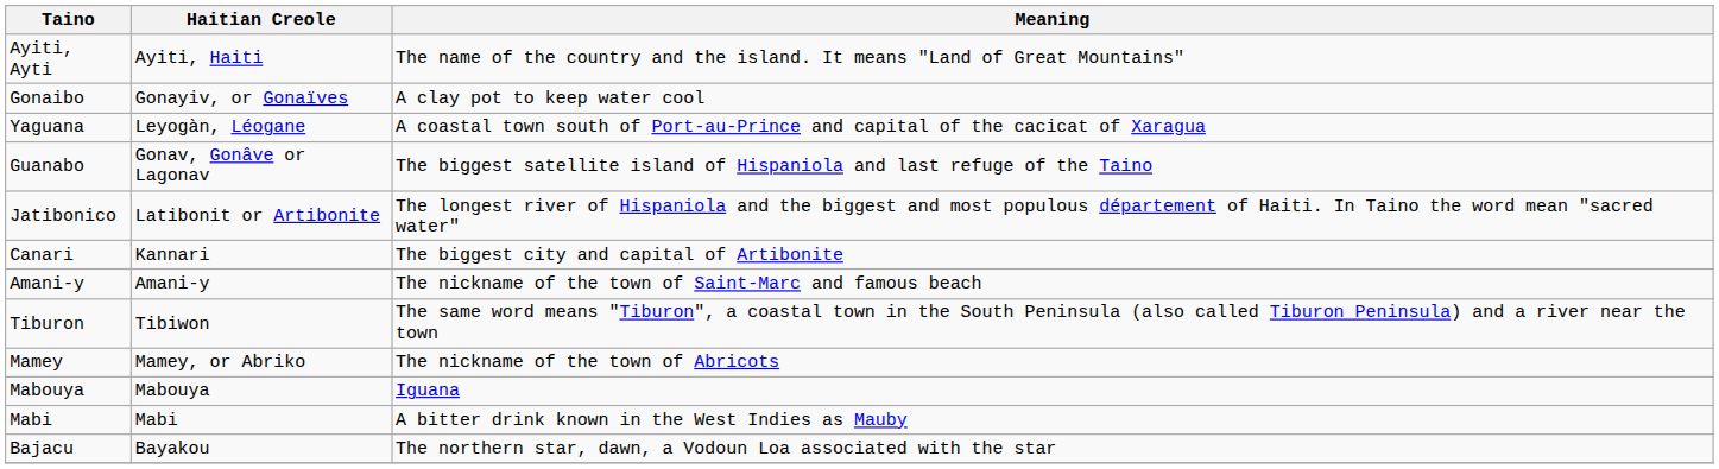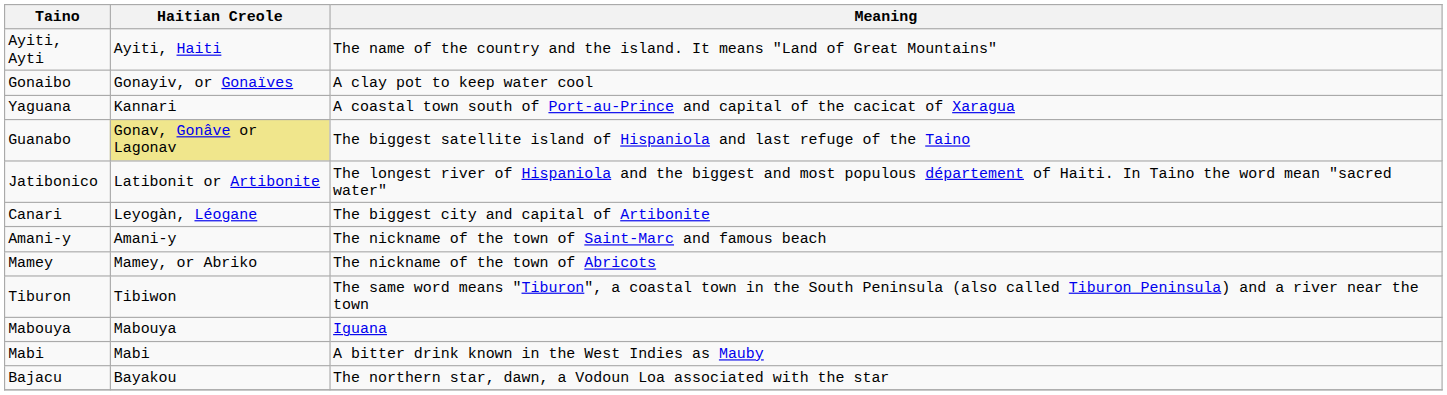Yaguana | Haitian Creole: Leyogàn, Léogane -> Kannari
Guanabo | Haitian Creole: no background -> khaki background
Canari | Haitian Creole: Kannari -> Leyogàn, Léogane
rows swapped: Mamey <-> Tiburon
